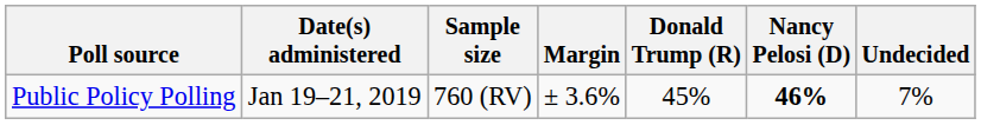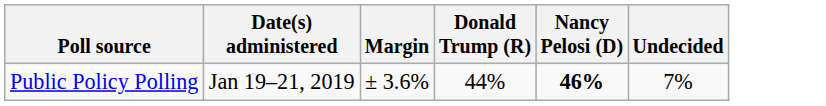- column: Sample size | 760 (RV)
Public Policy Polling | Donald Trump (R): 45% -> 44%
